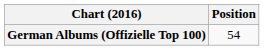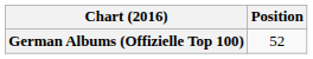German Albums (Offizielle Top 100) | Position: 54 -> 52
